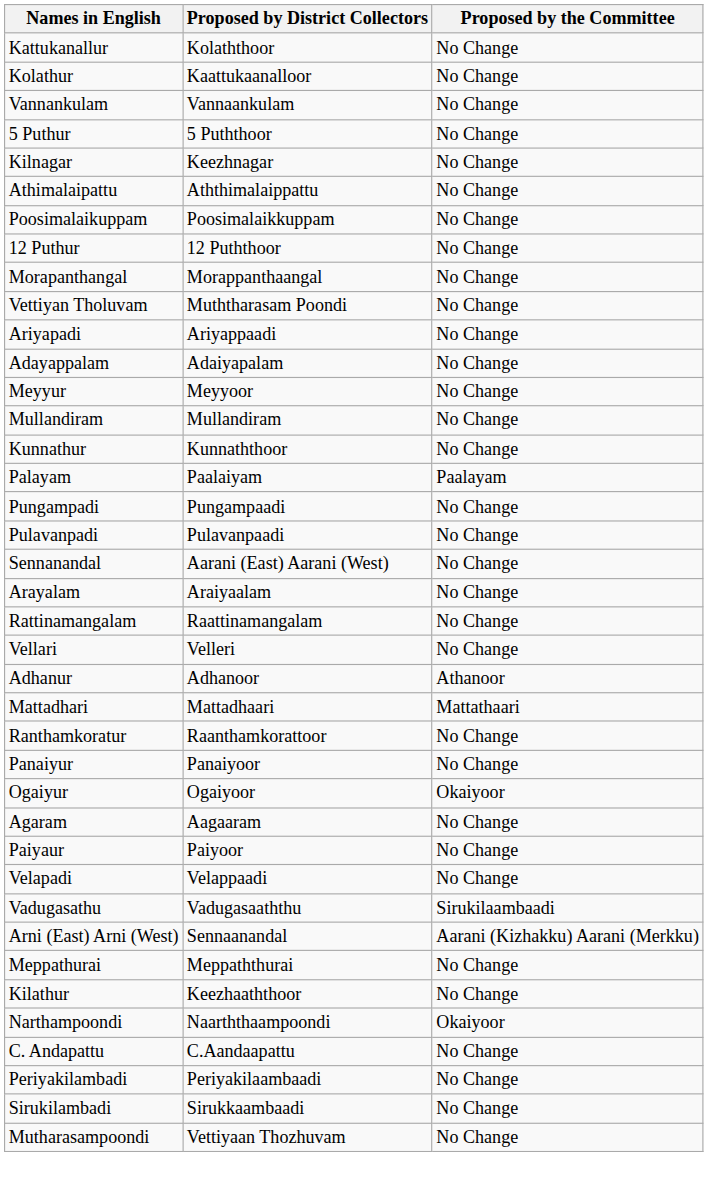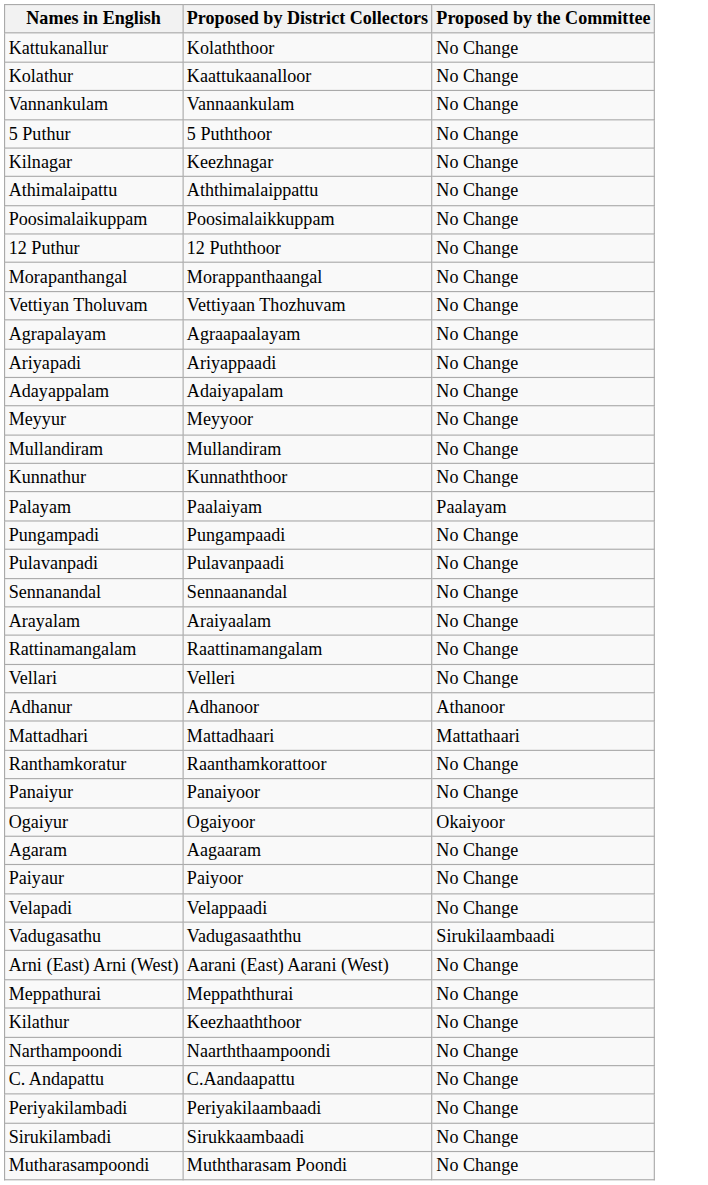Vettiyan Tholuvam | Proposed by District Collectors: Muththarasam Poondi -> Vettiyaan Thozhuvam
+ row: Agrapalayam | Agraapaalayam | No Change
Sennanandal | Proposed by District Collectors: Aarani (East) Aarani (West) -> Sennaanandal
Arni (East) Arni (West) | Proposed by District Collectors: Sennaanandal -> Aarani (East) Aarani (West)
Arni (East) Arni (West) | Proposed by the Committee: Aarani (Kizhakku) Aarani (Merkku) -> No Change
Narthampoondi | Proposed by the Committee: Okaiyoor -> No Change
Mutharasampoondi | Proposed by District Collectors: Vettiyaan Thozhuvam -> Muththarasam Poondi
